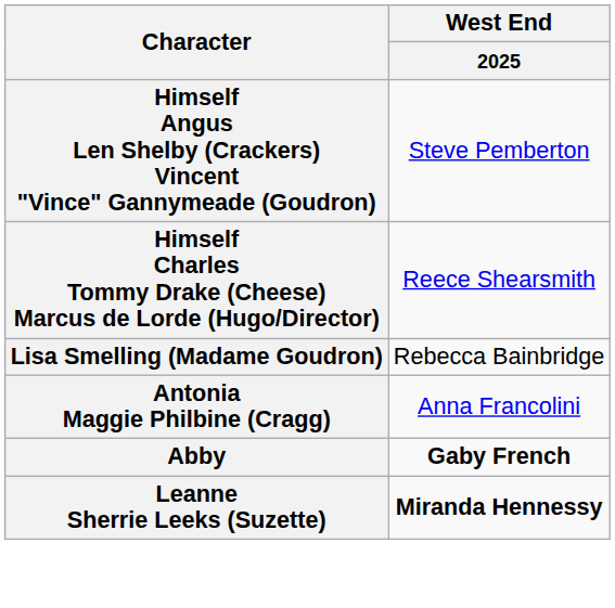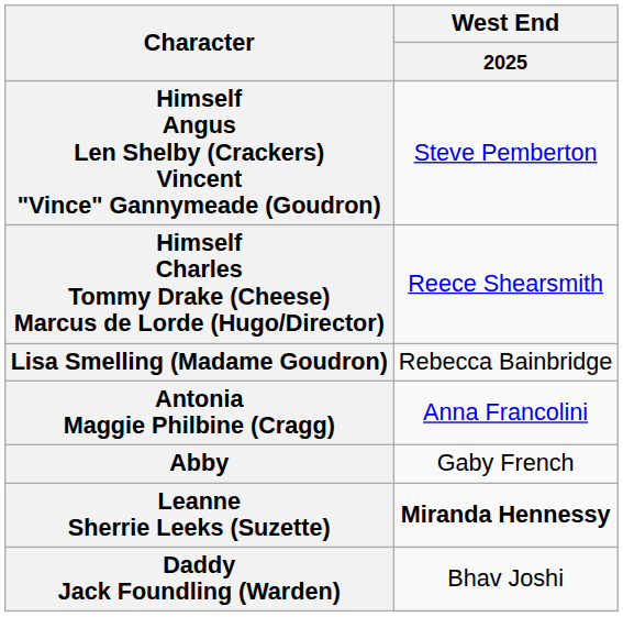Abby | West End / 2025: bold -> normal
+ row: Daddy Jack Foundling (Warden) | Bhav Joshi
